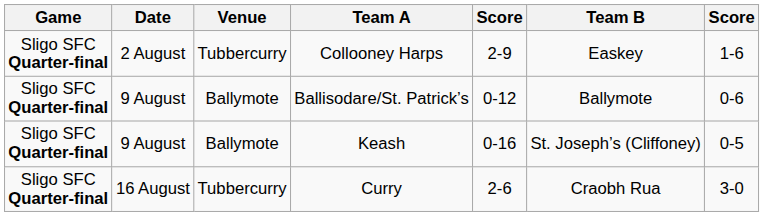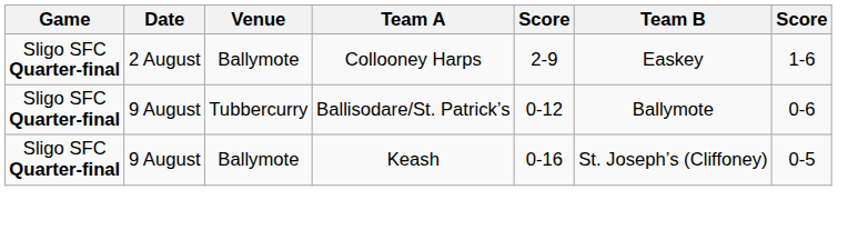Collooney Harps | Venue: Tubbercurry -> Ballymote
Ballisodare/St. Patrick’s | Venue: Ballymote -> Tubbercurry
- row: Sligo SFC Quarter-final | 16 August | Tubbercurry | Curry | 2-6 | Craobh Rua | 3-0
